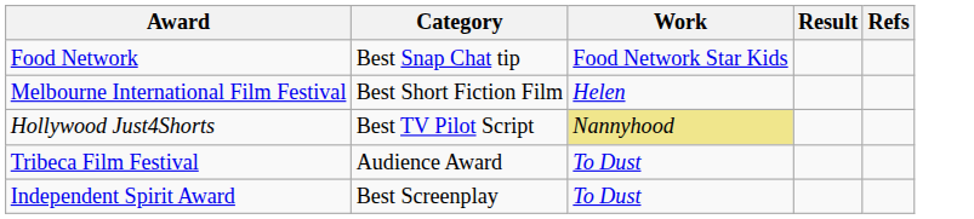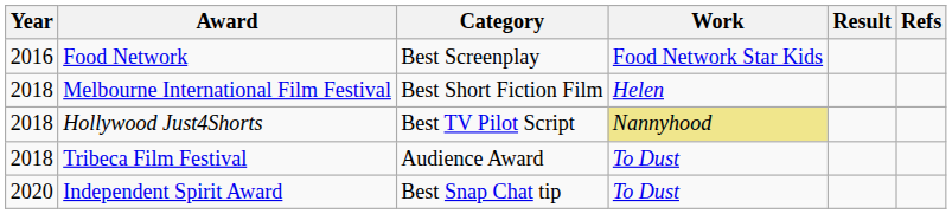+ column: Year | 2016 | 2018 | 2018 | 2018 | 2020
Food Network | Category: Best Snap Chat tip -> Best Screenplay
Independent Spirit Award | Category: Best Screenplay -> Best Snap Chat tip
